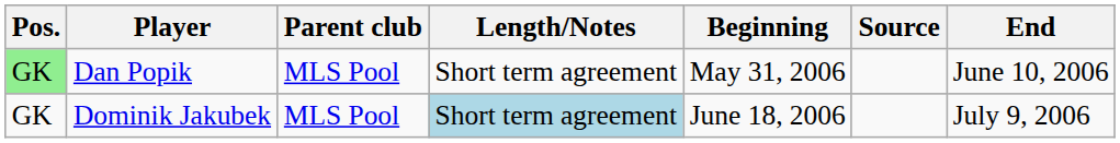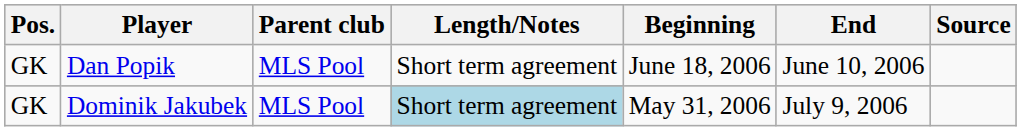columns swapped: End <-> Source
Dan Popik | Pos.: lightgreen background -> no background
Dan Popik | Beginning: May 31, 2006 -> June 18, 2006
Dominik Jakubek | Beginning: June 18, 2006 -> May 31, 2006
